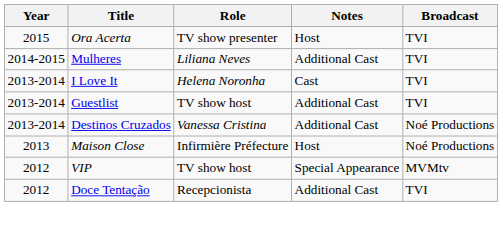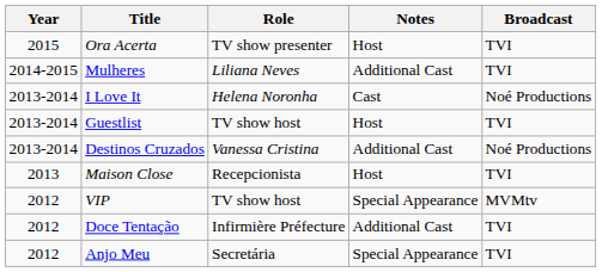I Love It | Broadcast: TVI -> Noé Productions
Guestlist | Notes: Additional Cast -> Host
Maison Close | Role: Infirmière Préfecture -> Recepcionista
Maison Close | Broadcast: Noé Productions -> TVI
Doce Tentação | Role: Recepcionista -> Infirmière Préfecture
+ row: 2012 | Anjo Meu | Secretária | Special Appearance | TVI
